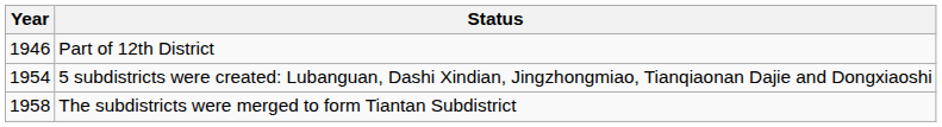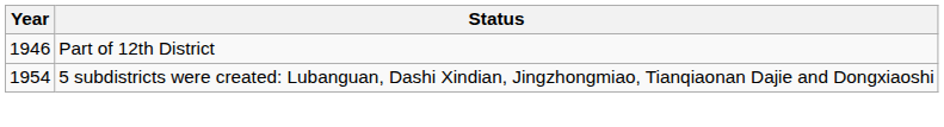- row: 1958 | The subdistricts were merged to form Tiantan Subdistrict
